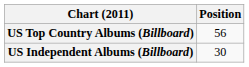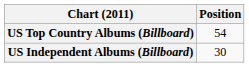US Top Country Albums (Billboard) | Position: 56 -> 54
